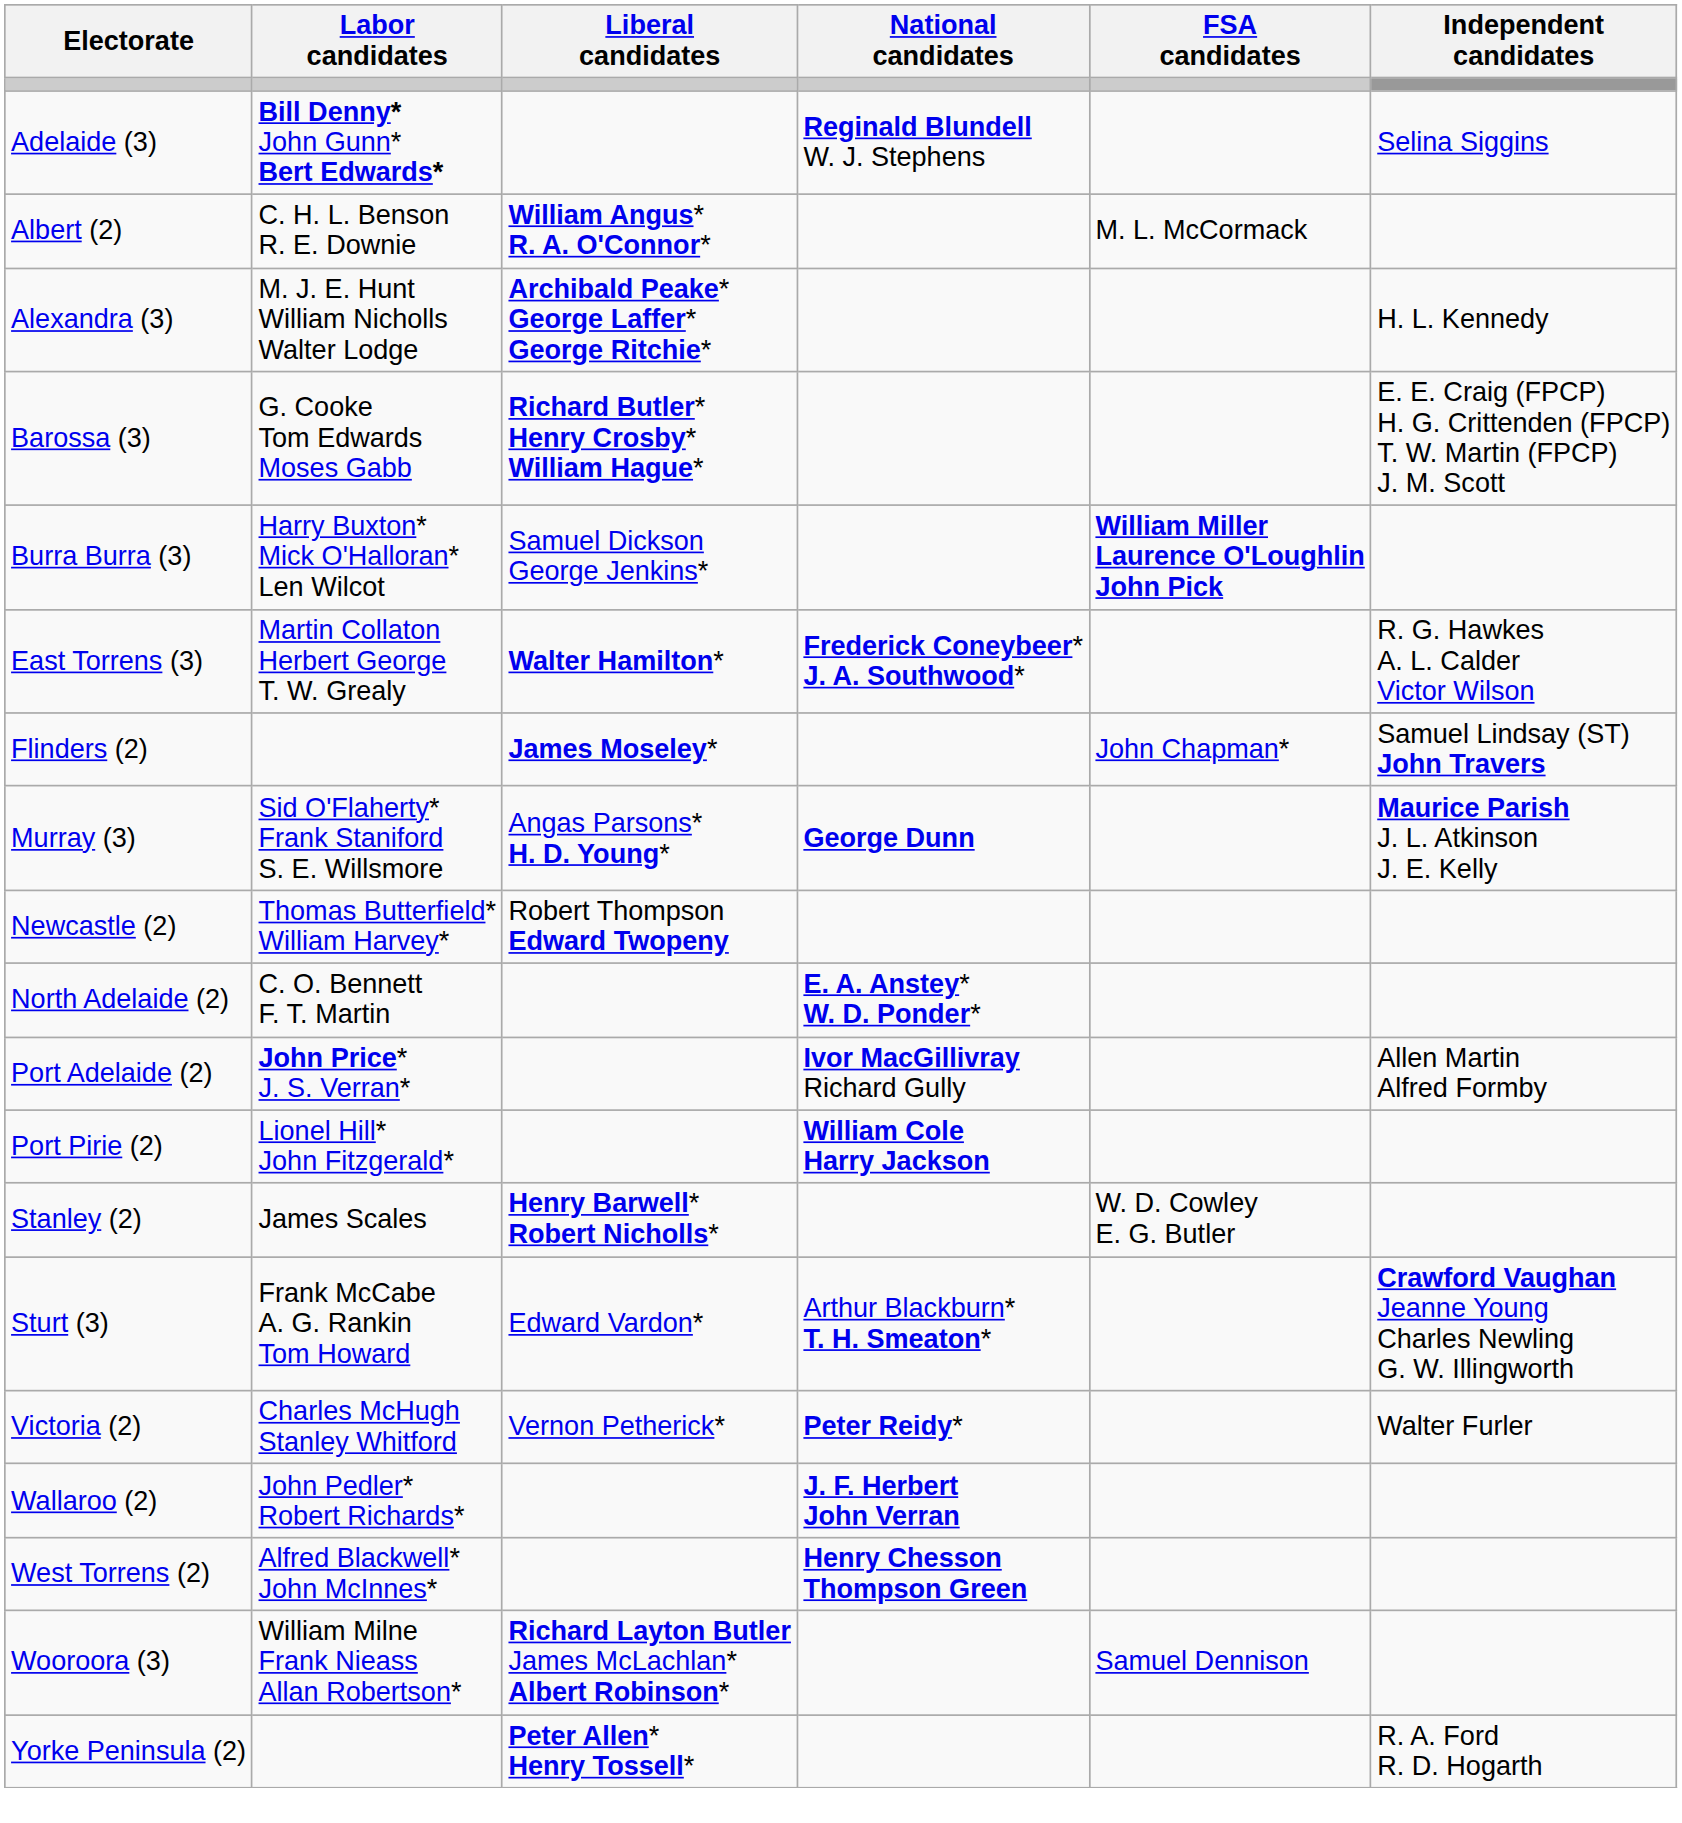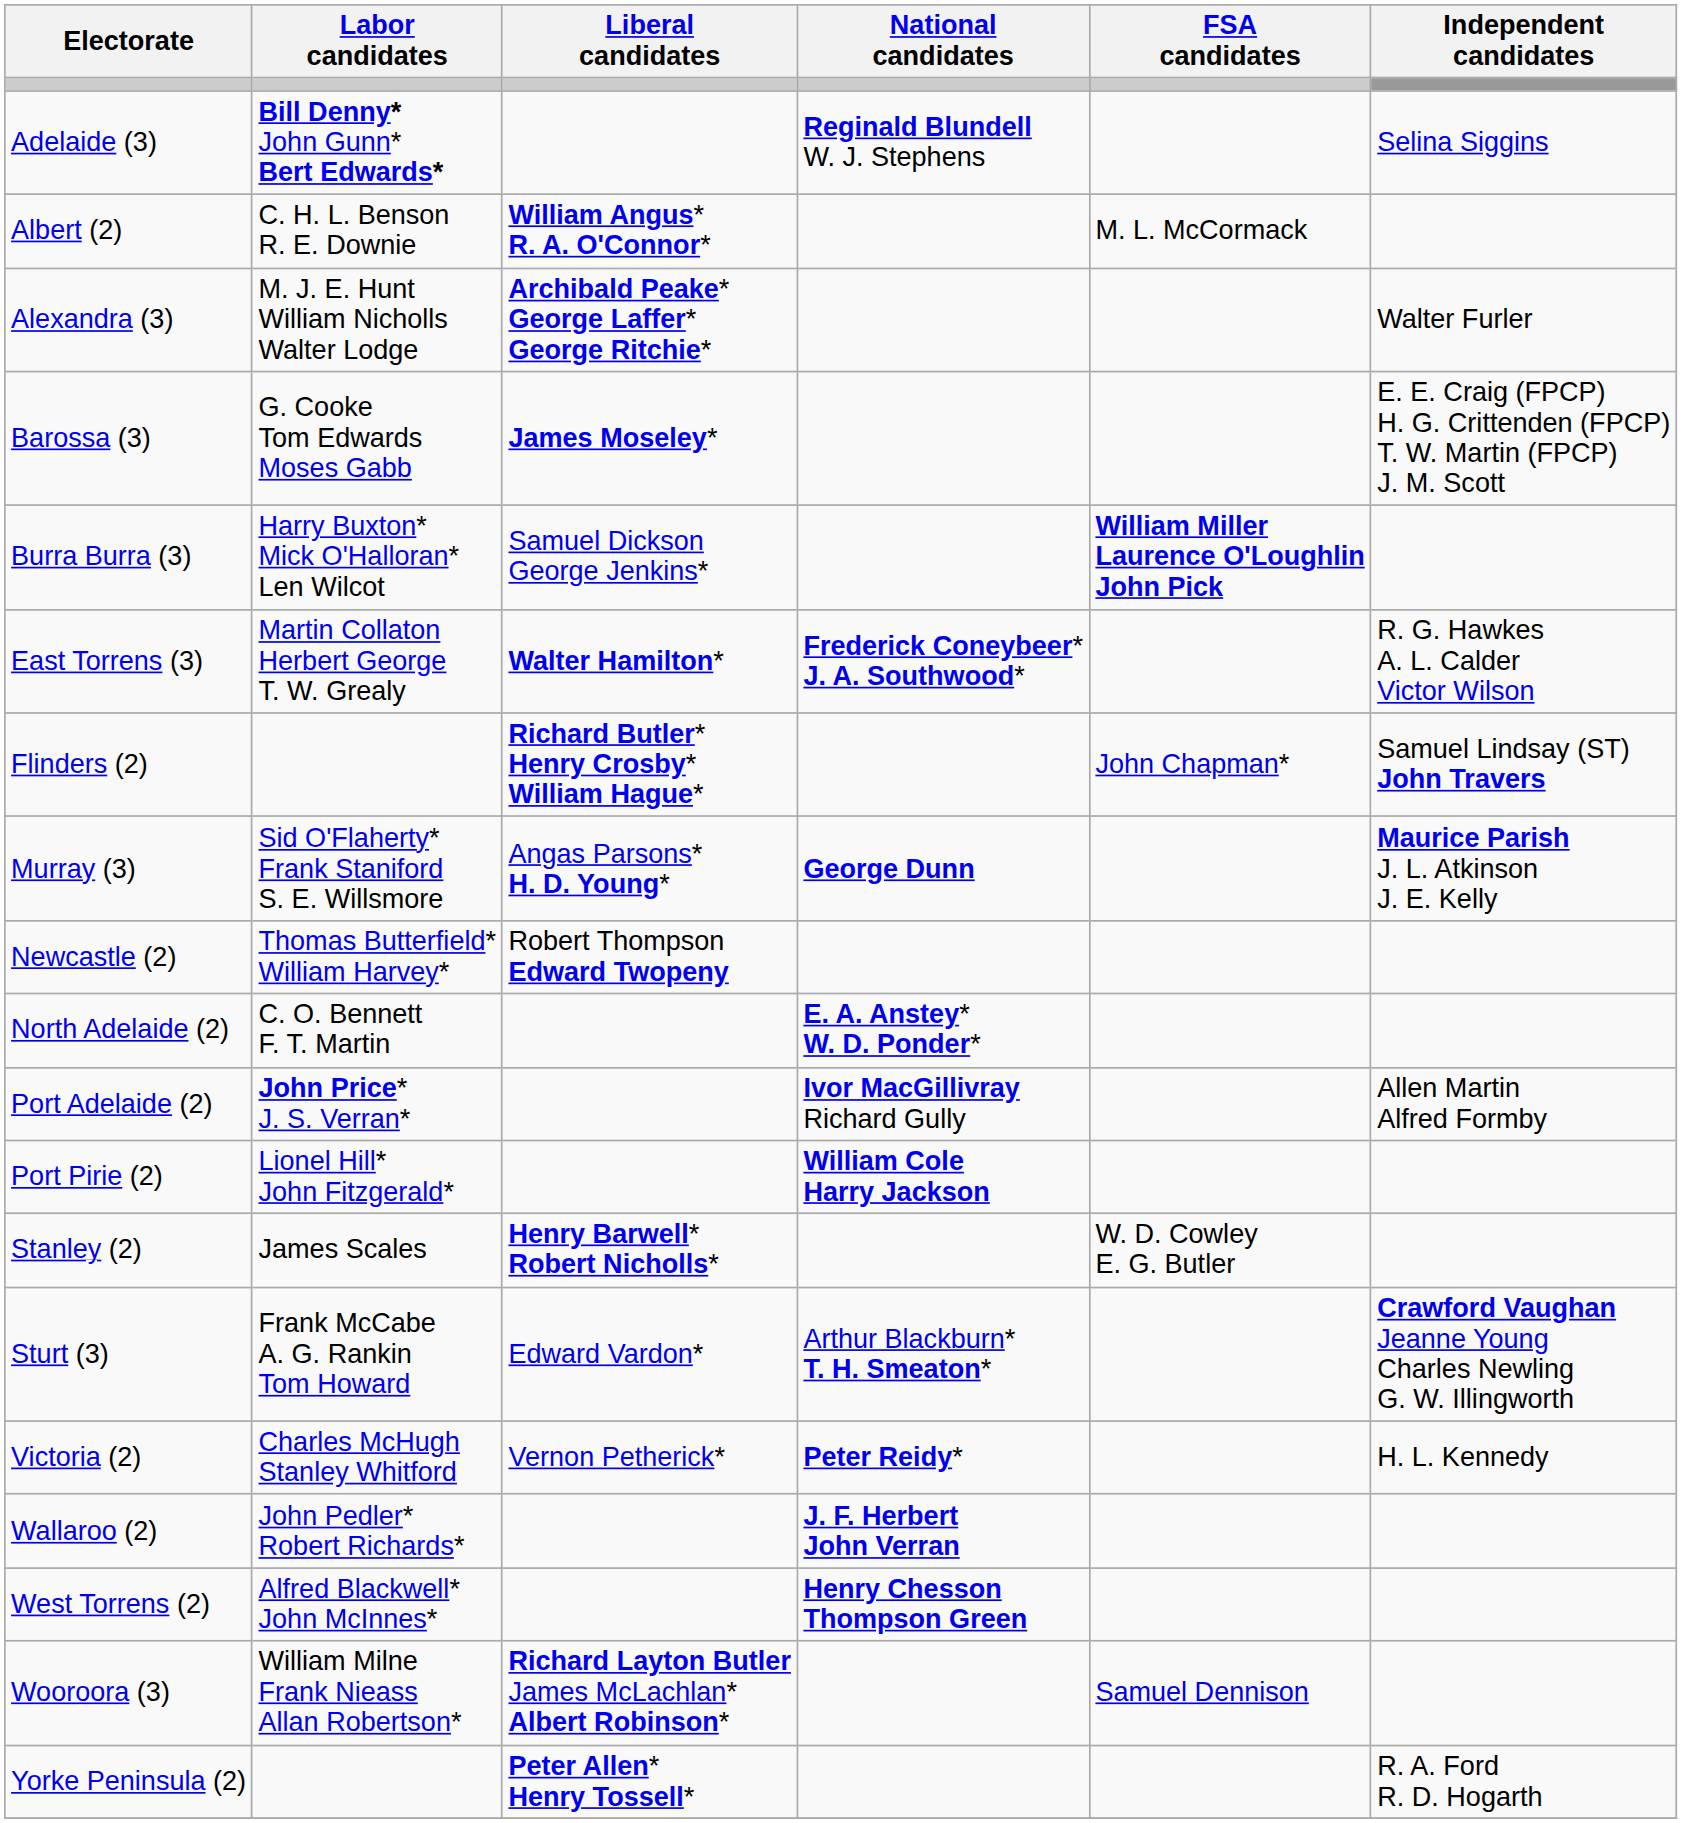Alexandra (3) | Independent candidates: H. L. Kennedy -> Walter Furler
Barossa (3) | Liberal candidates: Richard Butler* Henry Crosby* William Hague* -> James Moseley*
Flinders (2) | Liberal candidates: James Moseley* -> Richard Butler* Henry Crosby* William Hague*
Victoria (2) | Independent candidates: Walter Furler -> H. L. Kennedy
